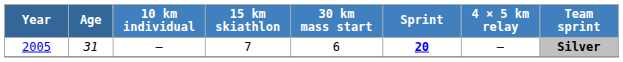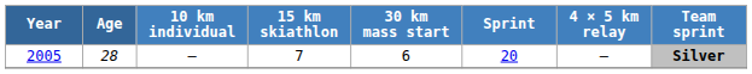2005 | Age: 31 -> 28
2005 | Sprint: bold -> normal
